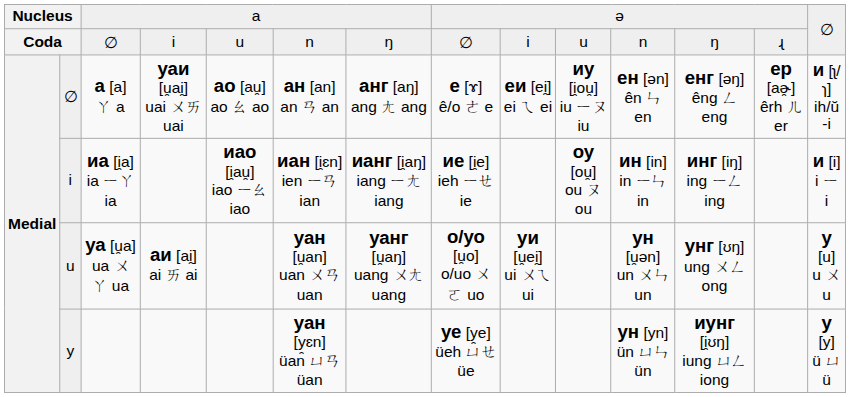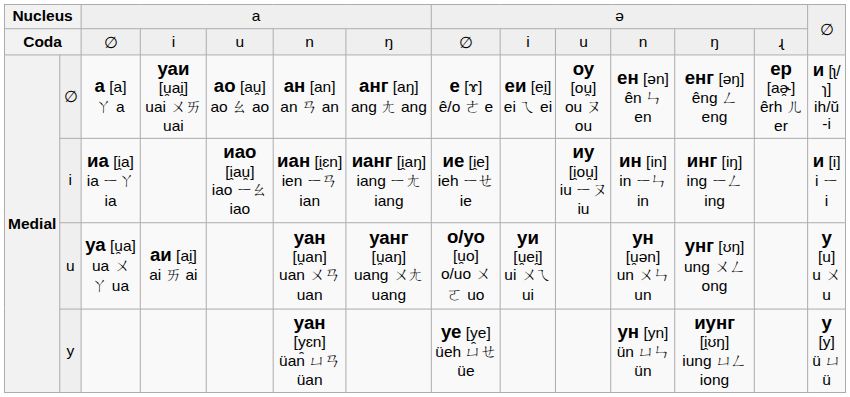a [a] ㄚ a | column 10: иу [i̯ou̯] iu ㄧㄡ iu -> оу [ou̯] ou ㄡ ou
иа [i̯a] ia ㄧㄚ ia | column 10: оу [ou̯] ou ㄡ ou -> иу [i̯ou̯] iu ㄧㄡ iu
